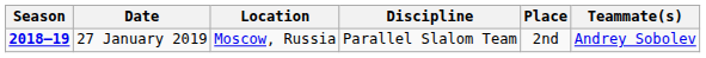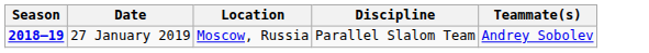- column: Place | 2nd
